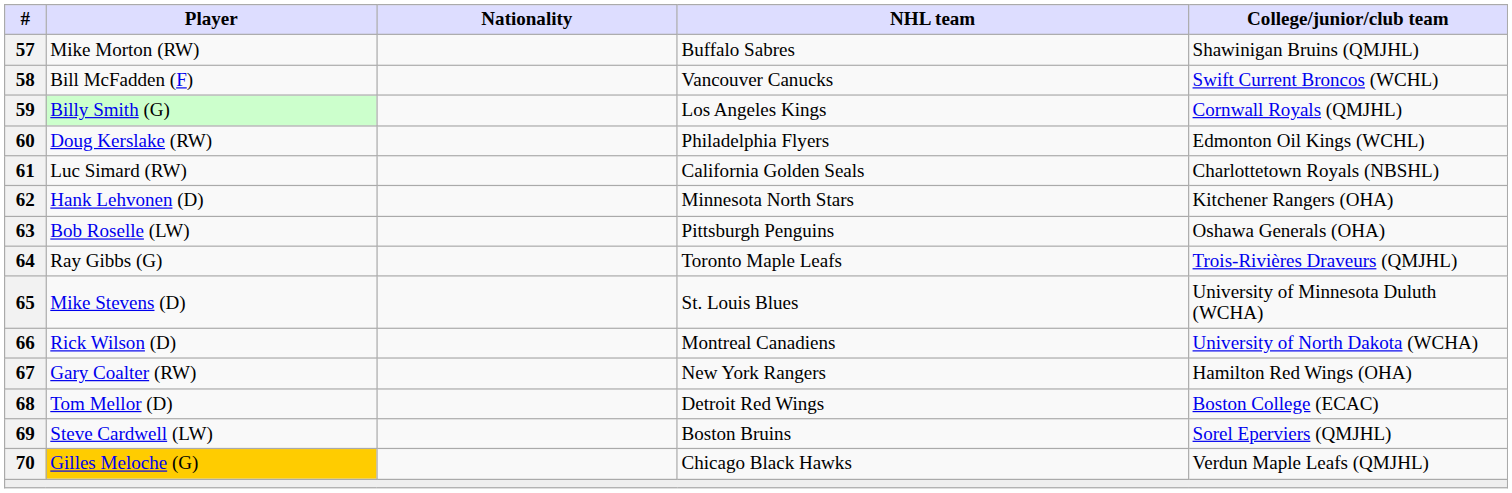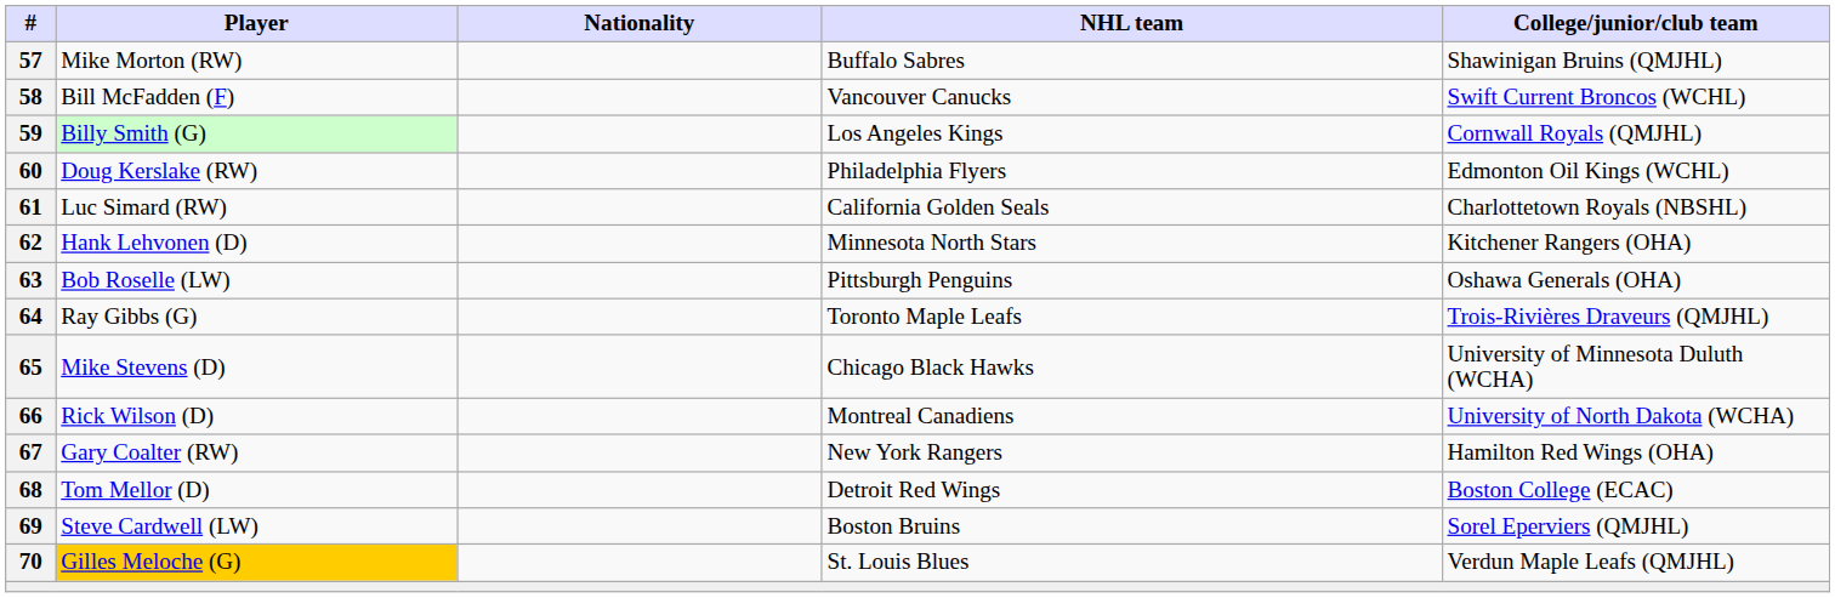65 | NHL team: St. Louis Blues -> Chicago Black Hawks
70 | NHL team: Chicago Black Hawks -> St. Louis Blues
